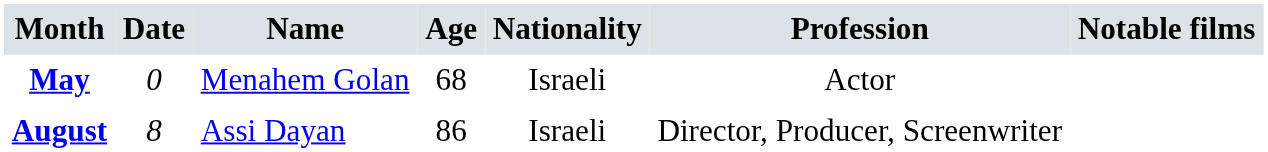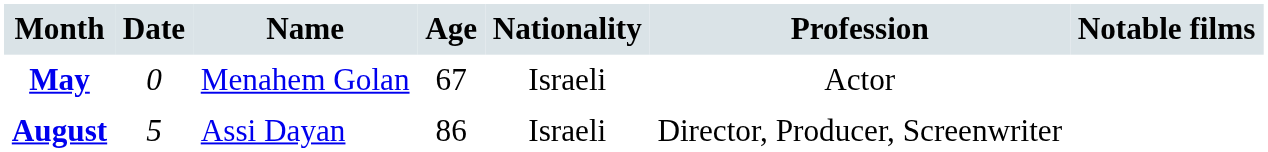May | Age: 68 -> 67
August | Date: 8 -> 5
